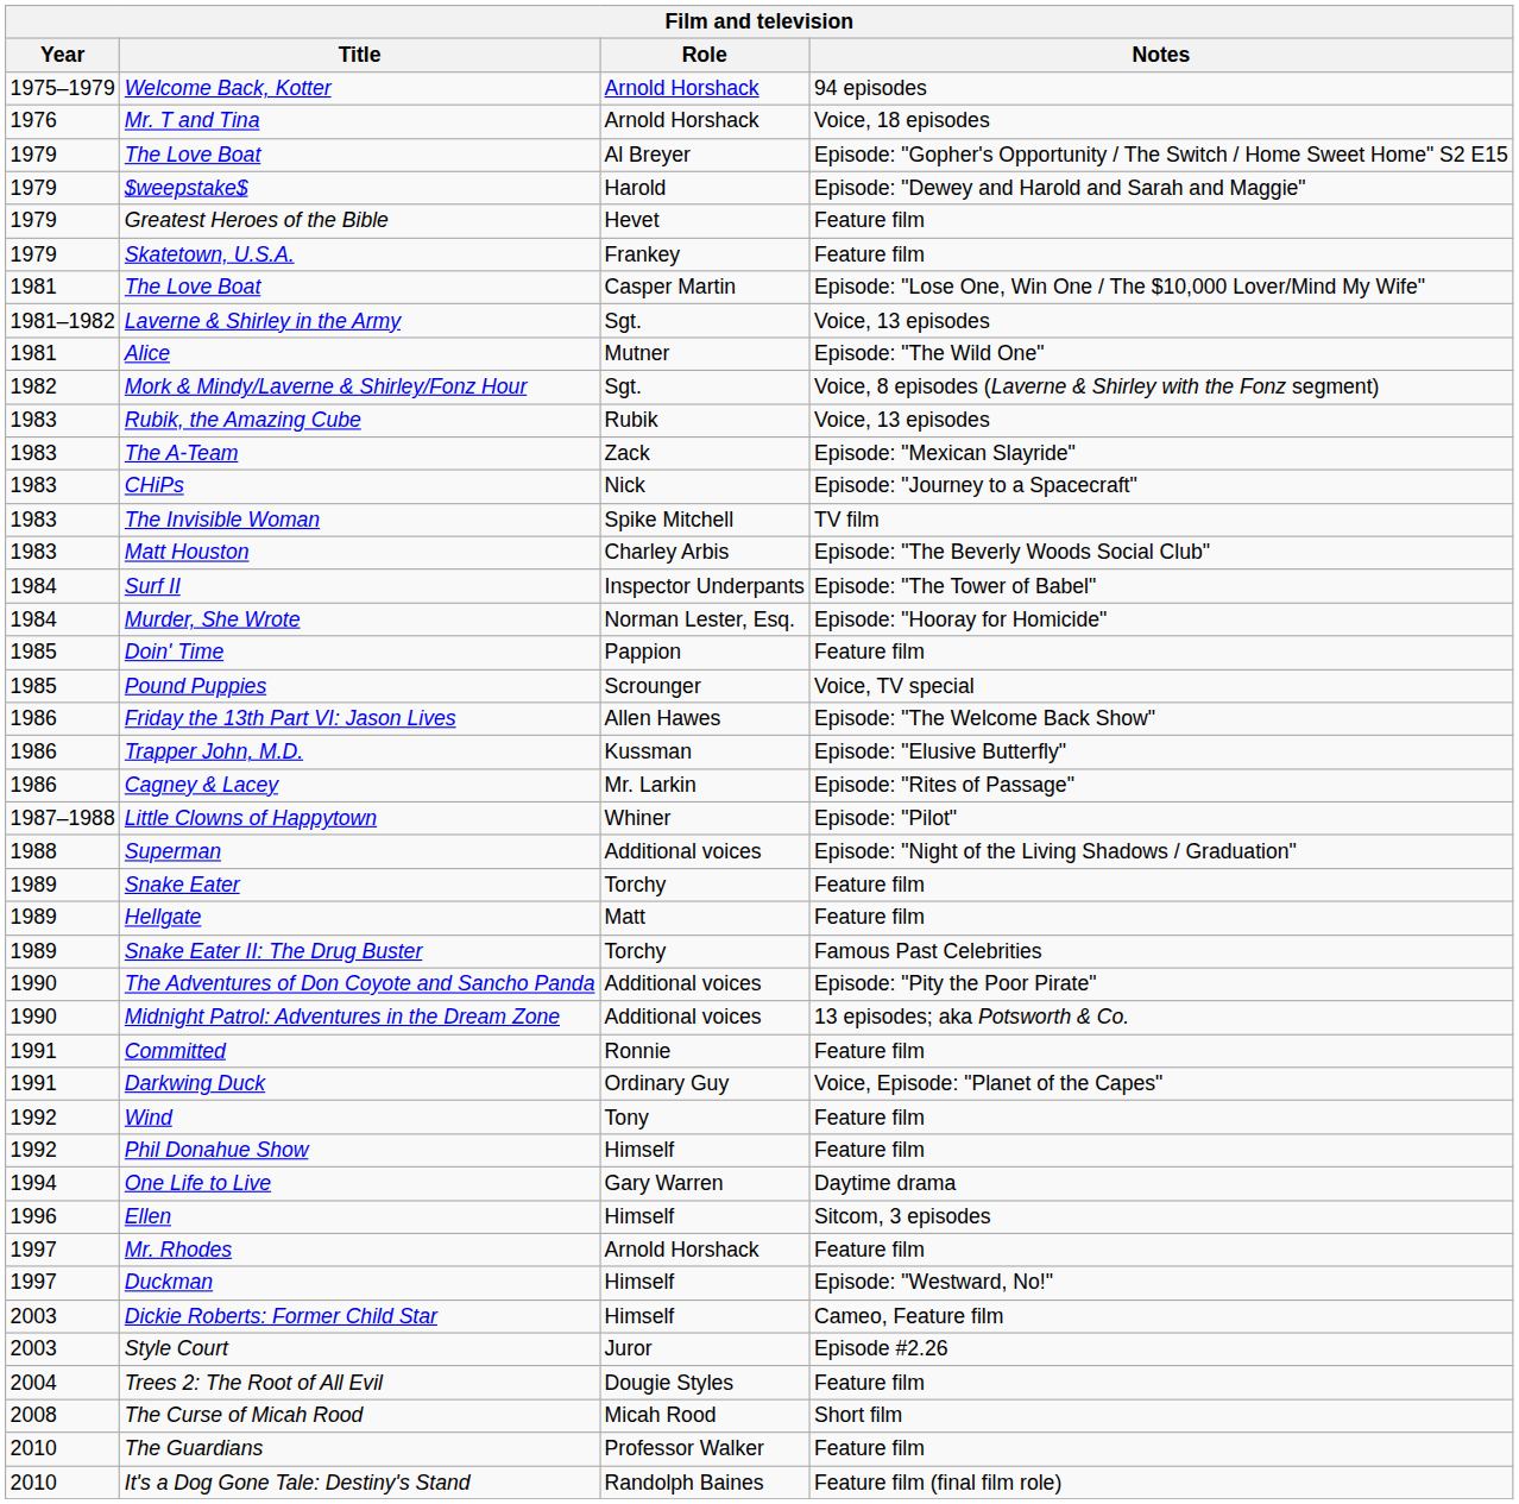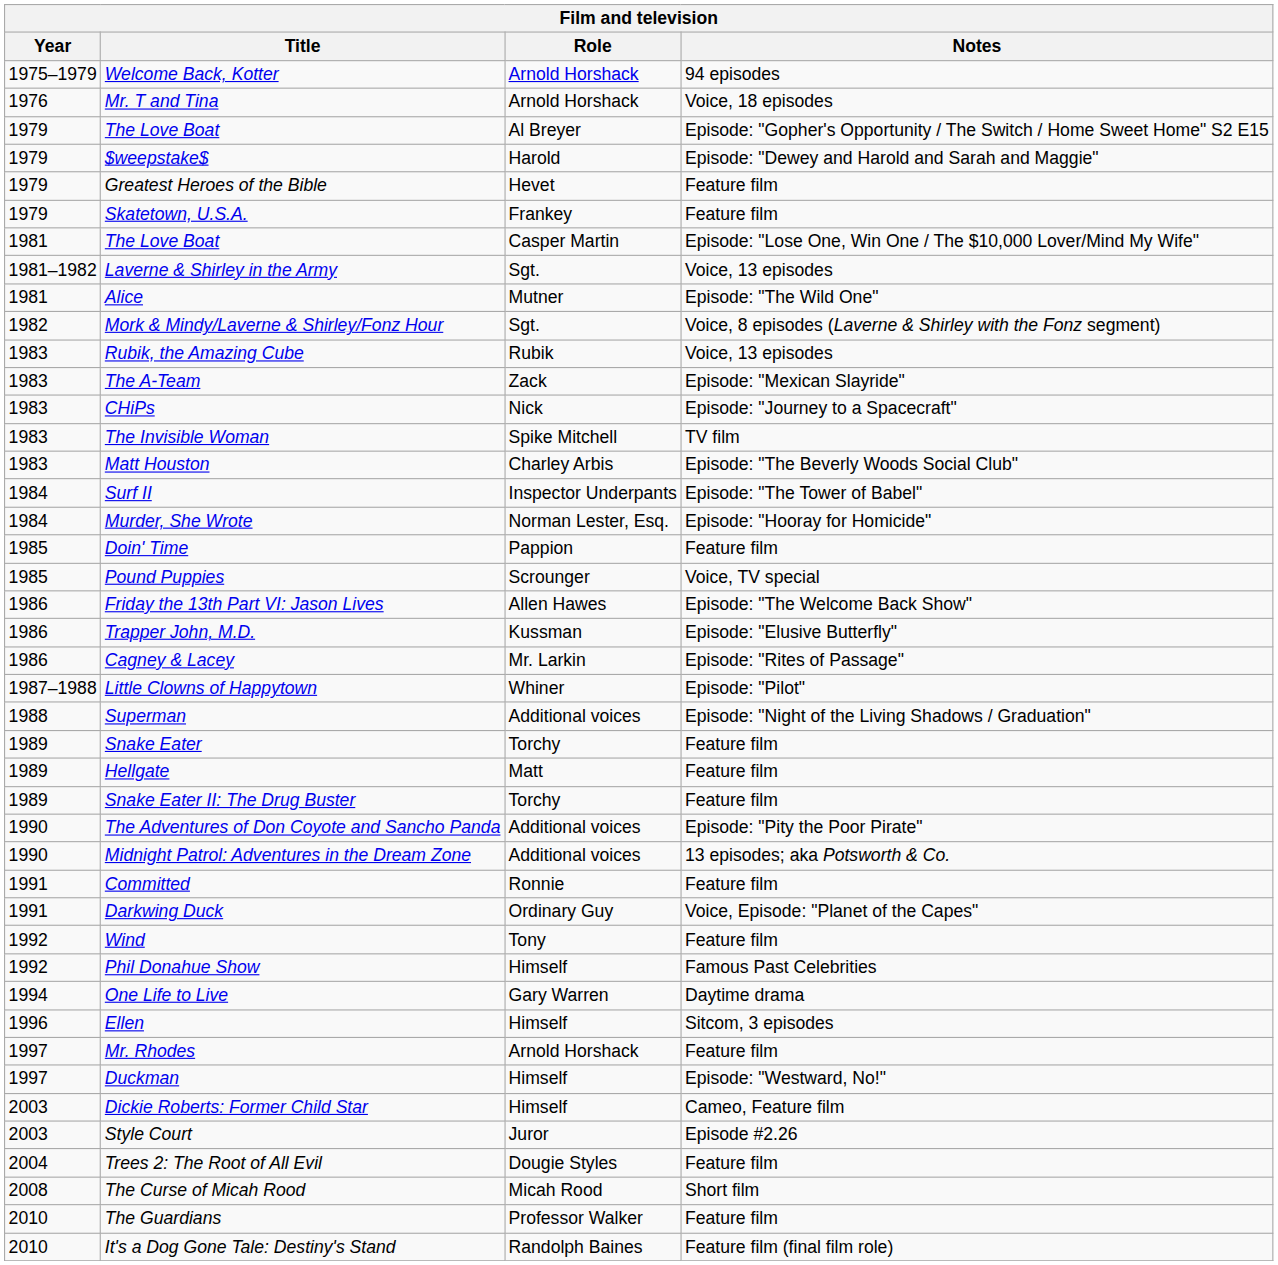Snake Eater II: The Drug Buster | Notes: Famous Past Celebrities -> Feature film
Phil Donahue Show | Notes: Feature film -> Famous Past Celebrities
